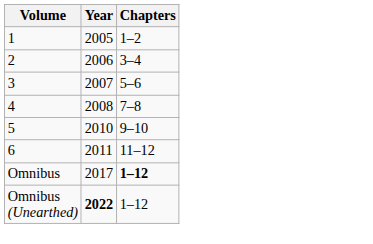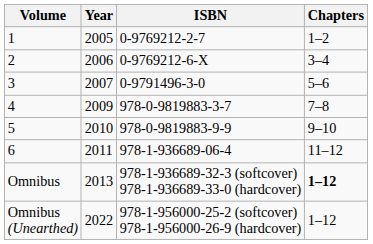+ column: ISBN | 0-9769212-2-7 | 0-9769212-6-X | 0-9791496-3-0 | 978-0-9819883-3-7 | 978-0-9819883-9-9 | 978-1-936689-06-4 | 978-1-936689-32-3 (softcover) 978-1-936689-33-0 (hardcover) | 978-1-956000-25-2 (softcover) 978-1-956000-26-9 (hardcover)
4 | Year: 2008 -> 2009
Omnibus | Year: 2017 -> 2013
Omnibus (Unearthed) | Year: bold -> normal
